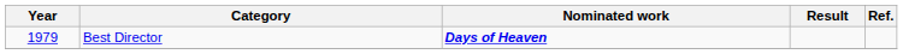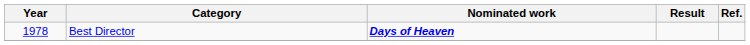Best Director | Year: 1979 -> 1978
